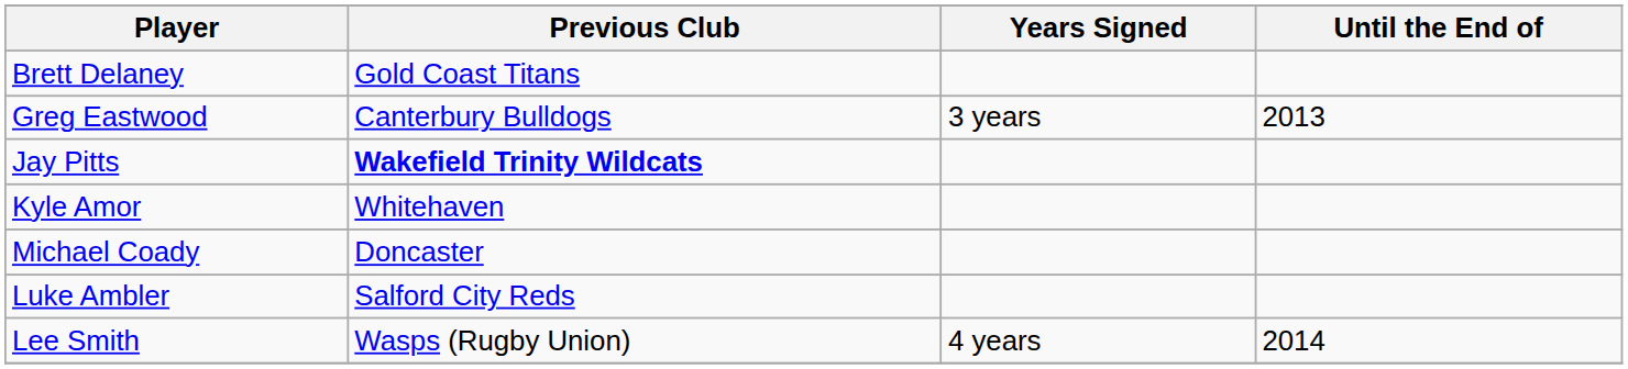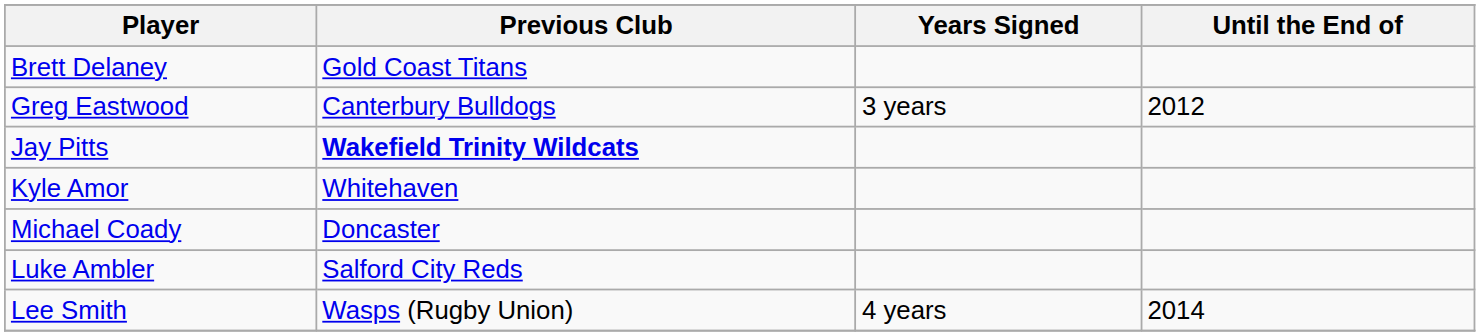Greg Eastwood | Until the End of: 2013 -> 2012
